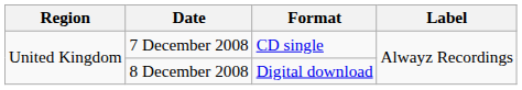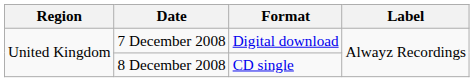7 December 2008 | Format: CD single -> Digital download
8 December 2008 | Format: Digital download -> CD single
